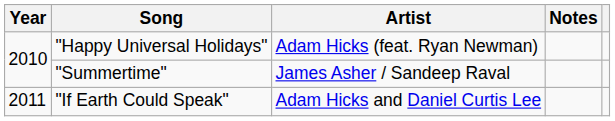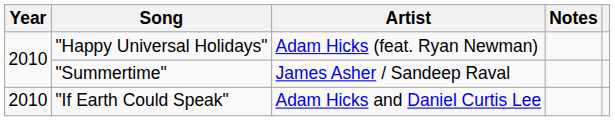"If Earth Could Speak" | Year: 2011 -> 2010
